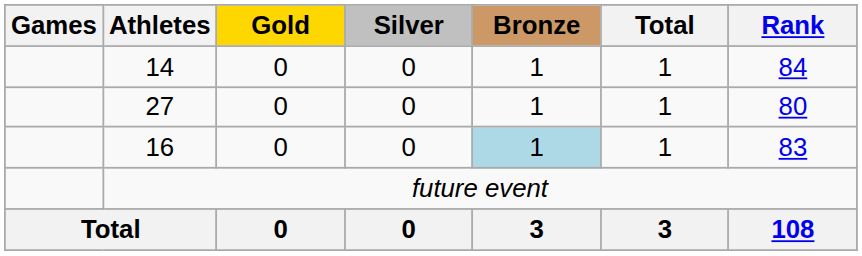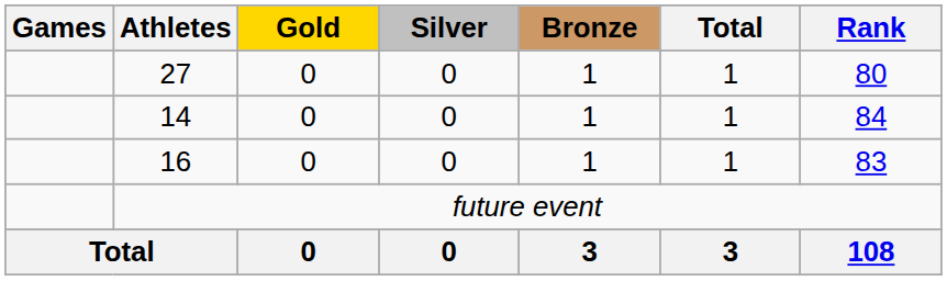rows swapped: 14 <-> 27
16 | Bronze: lightblue background -> no background
